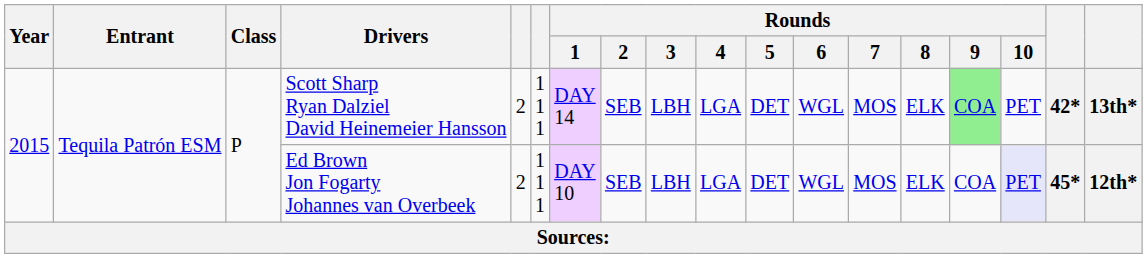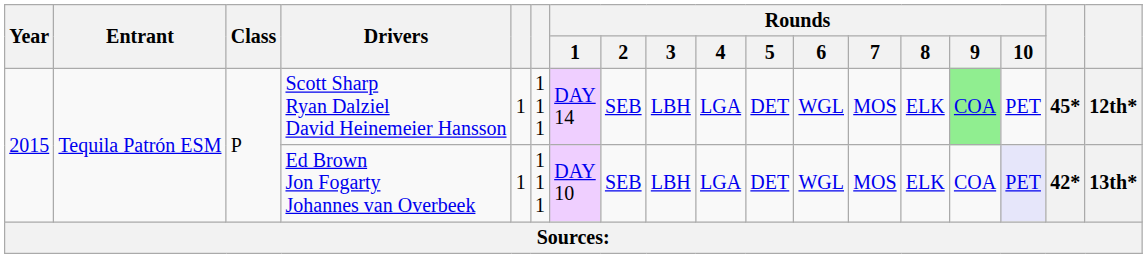Scott Sharp Ryan Dalziel David Heinemeier Hansson | column 5: 2 -> 1
Scott Sharp Ryan Dalziel David Heinemeier Hansson | column 17: 42* -> 45*
Scott Sharp Ryan Dalziel David Heinemeier Hansson | column 18: 13th* -> 12th*
Ed Brown Jon Fogarty Johannes van Overbeek | column 5: 2 -> 1
Ed Brown Jon Fogarty Johannes van Overbeek | column 17: 45* -> 42*
Ed Brown Jon Fogarty Johannes van Overbeek | column 18: 12th* -> 13th*
